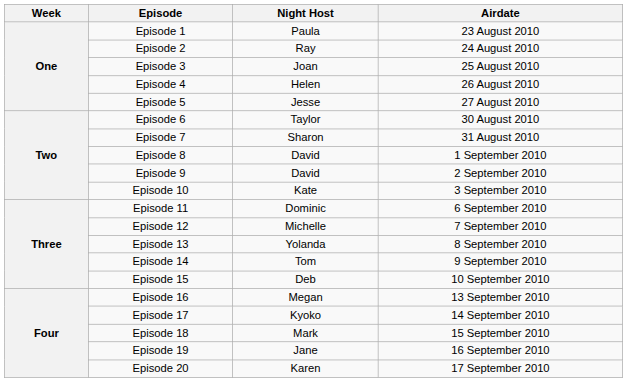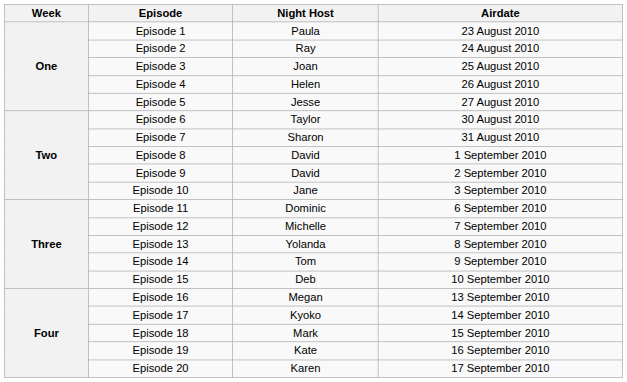Episode 10 | Night Host: Kate -> Jane
Episode 19 | Night Host: Jane -> Kate
